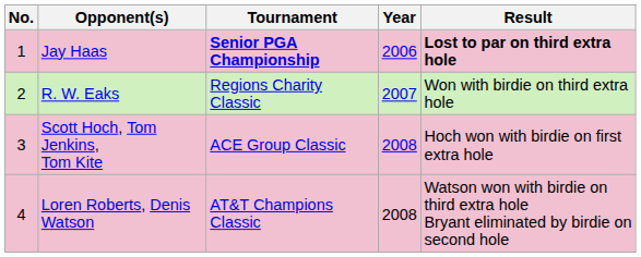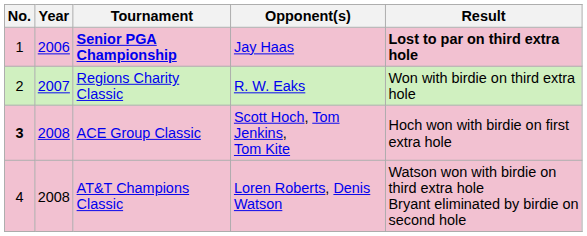columns swapped: Year <-> Opponent(s)
ACE Group Classic | No.: normal -> bold
